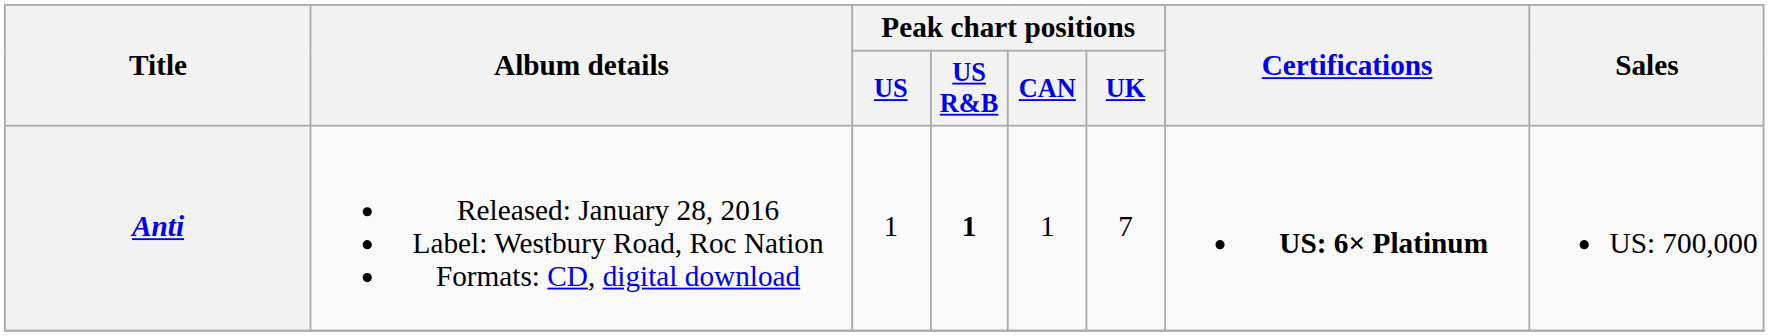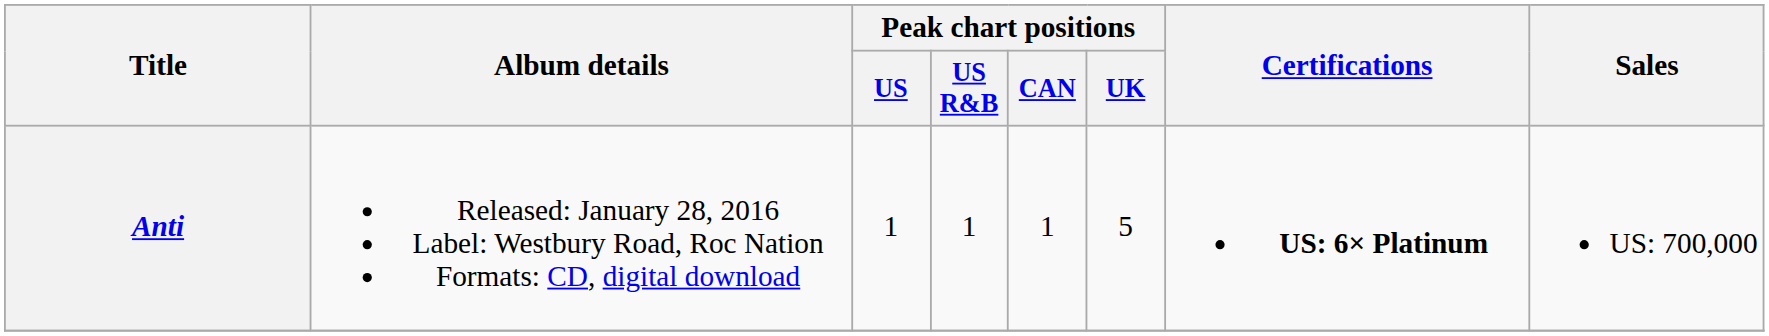Anti | Peak chart positions / US R&B: bold -> normal
Anti | Peak chart positions / UK: 7 -> 5
